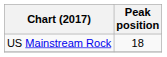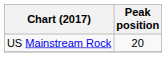US Mainstream Rock | Peak position: 18 -> 20
